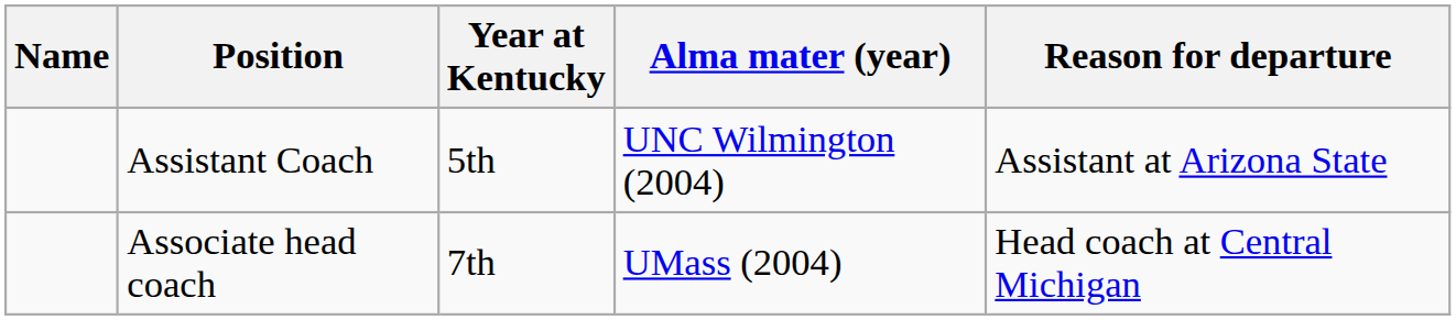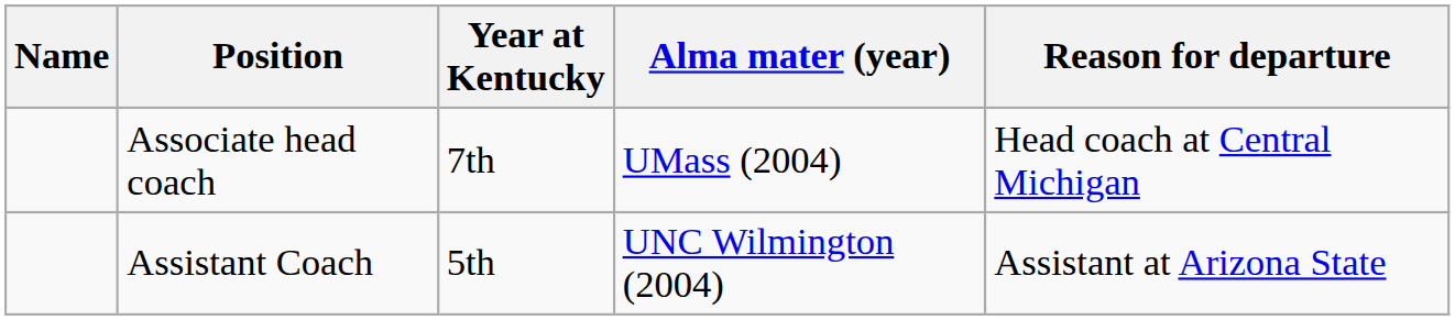rows swapped: Associate head coach <-> Assistant Coach
